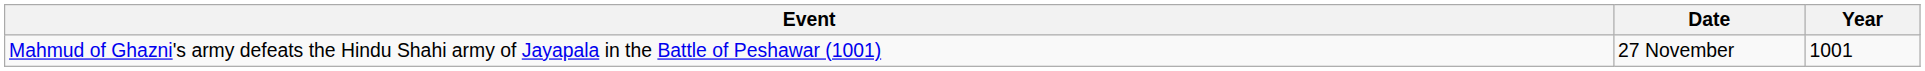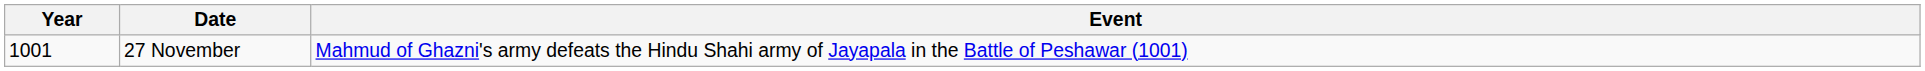columns swapped: Year <-> Event
